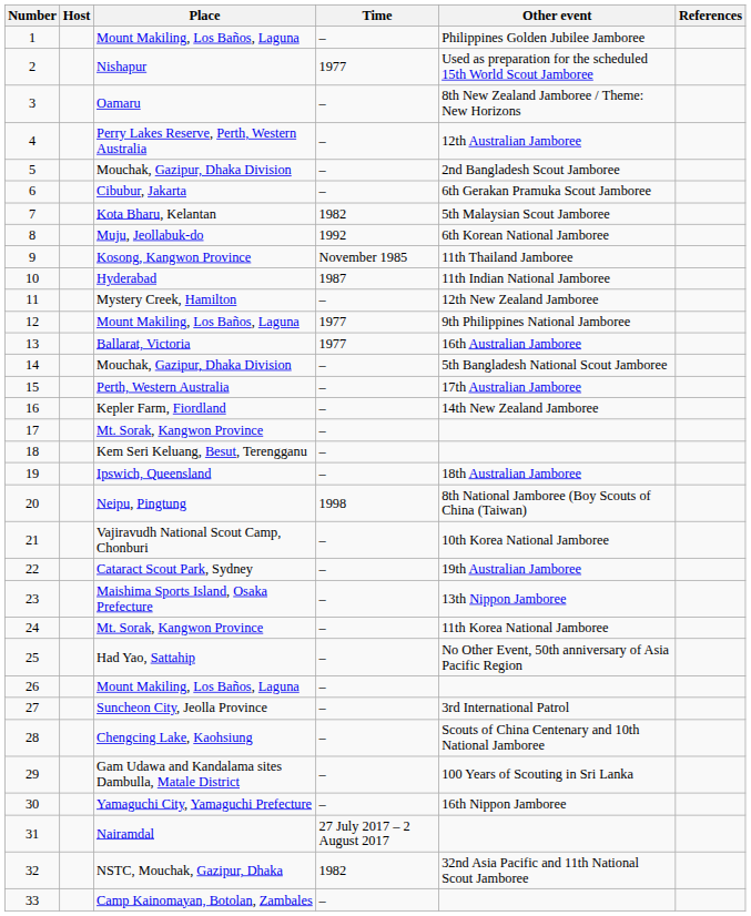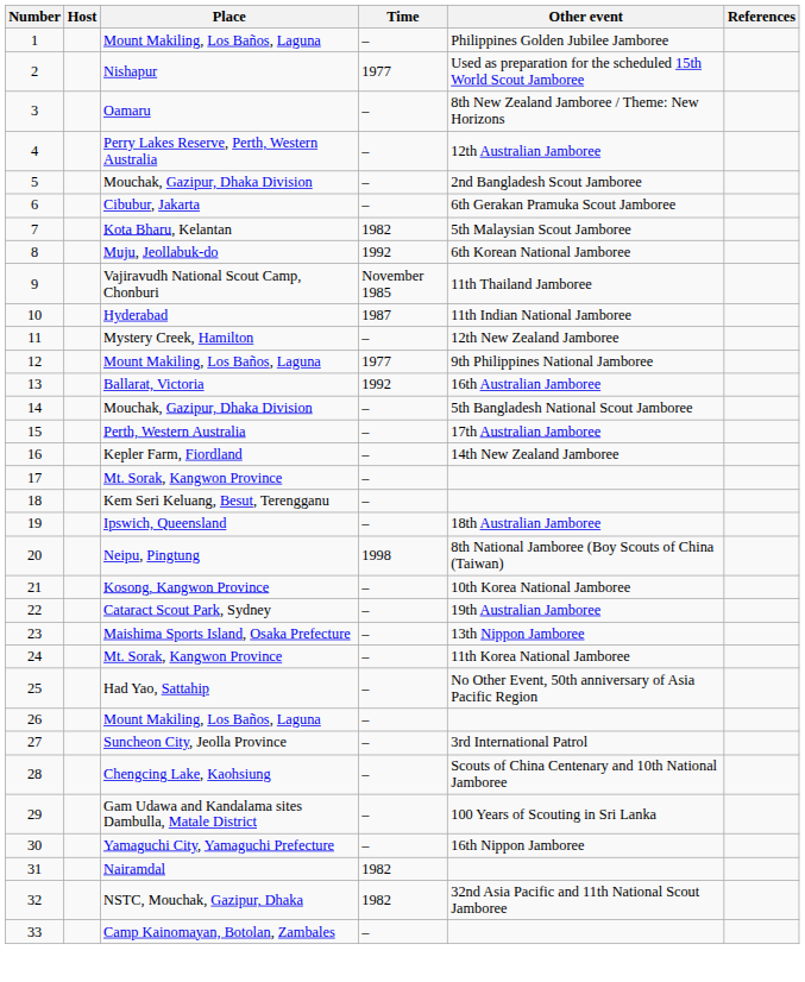9 | Place: Kosong, Kangwon Province -> Vajiravudh National Scout Camp, Chonburi
13 | Time: 1977 -> 1992
21 | Place: Vajiravudh National Scout Camp, Chonburi -> Kosong, Kangwon Province
31 | Time: 27 July 2017 – 2 August 2017 -> 1982
